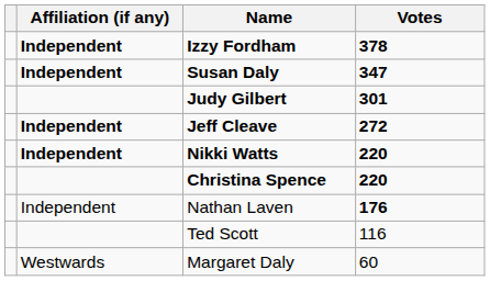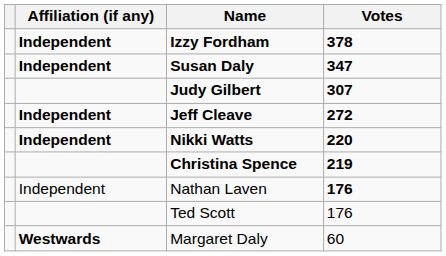Judy Gilbert | Votes: 301 -> 307
Christina Spence | Votes: 220 -> 219
Ted Scott | Votes: 116 -> 176
Margaret Daly | Affiliation (if any): normal -> bold
